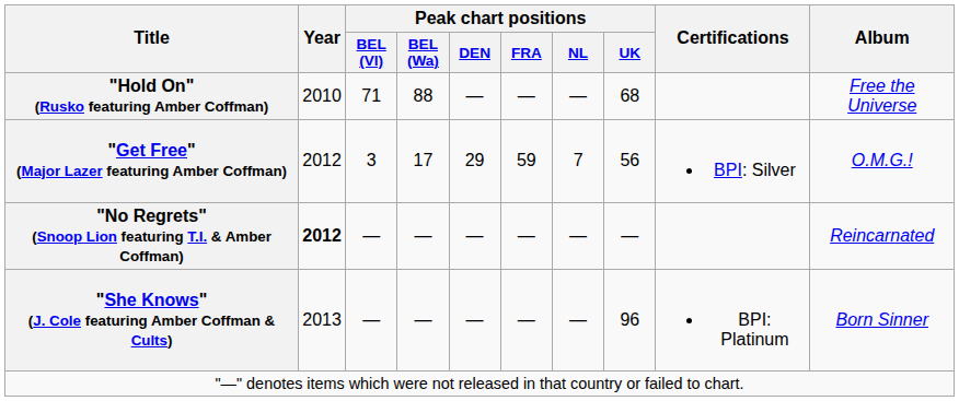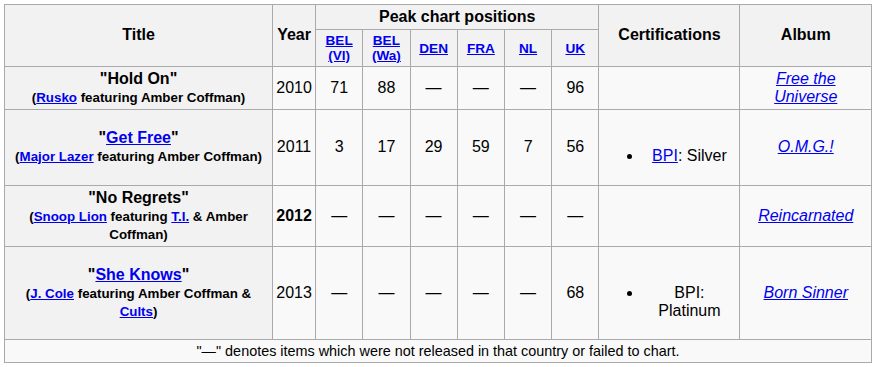"Hold On" (Rusko featuring Amber Coffman) | Peak chart positions / UK: 68 -> 96
"Get Free" (Major Lazer featuring Amber Coffman) | Year: 2012 -> 2011
"She Knows" (J. Cole featuring Amber Coffman & Cults) | Peak chart positions / UK: 96 -> 68
